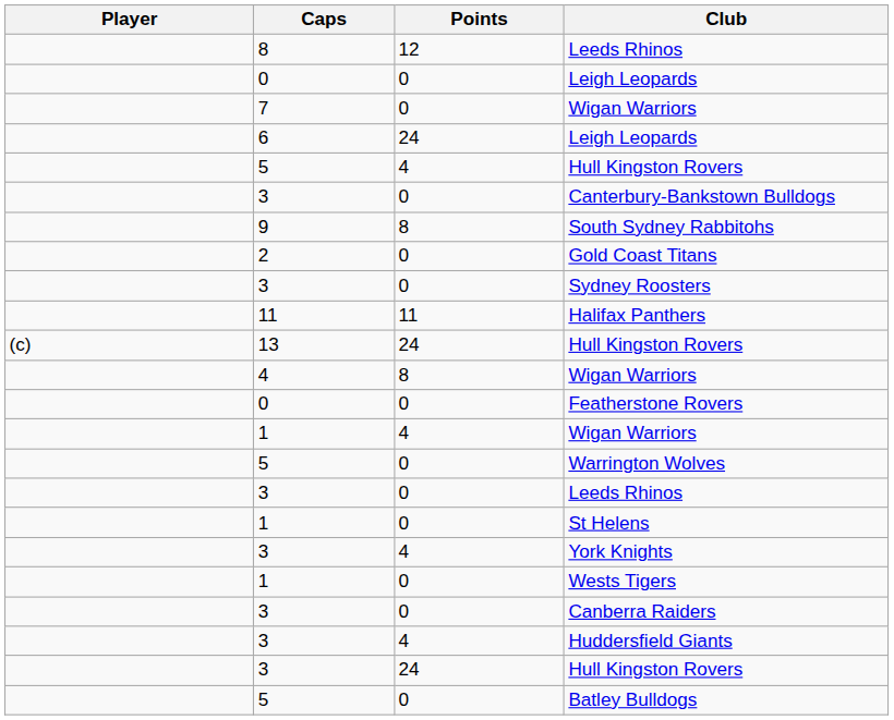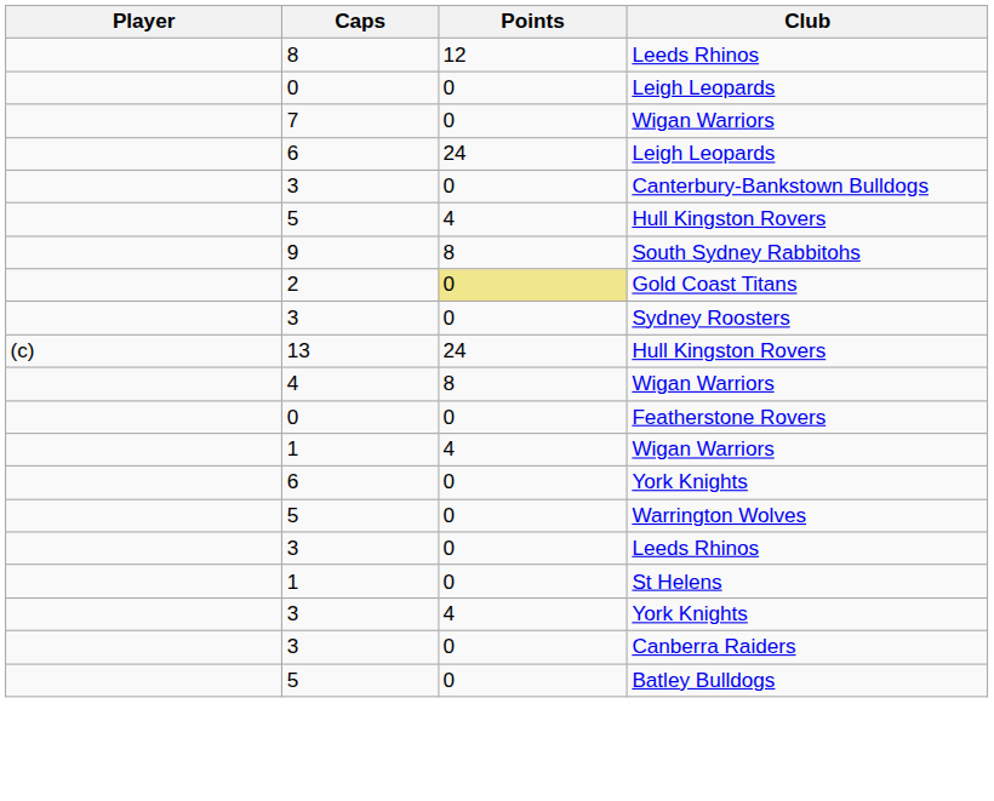rows swapped: Canterbury-Bankstown Bulldogs <-> 5 / Hull Kingston Rovers
Gold Coast Titans | Points: no background -> khaki background
- row: 11 | 11 | Halifax Panthers
+ row: 6 | 0 | York Knights
- row: 1 | 0 | Wests Tigers
- row: 3 | 4 | Huddersfield Giants
- row: 3 | 24 | Hull Kingston Rovers
